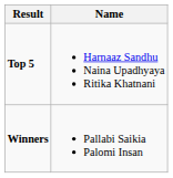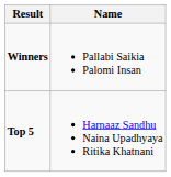rows swapped: Winners <-> Top 5
